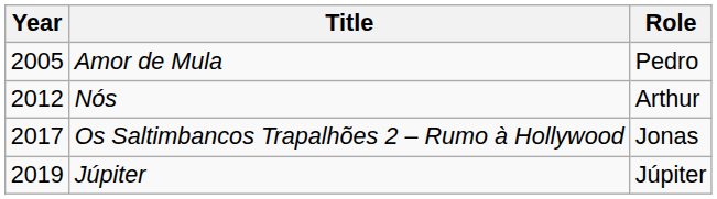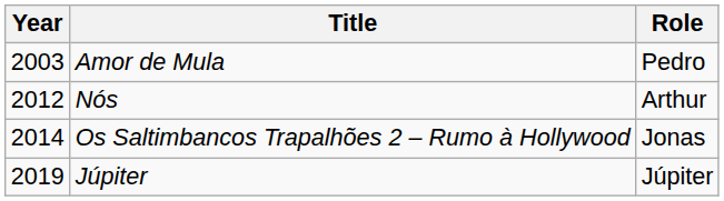Amor de Mula | Year: 2005 -> 2003
Os Saltimbancos Trapalhões 2 – Rumo à Hollywood | Year: 2017 -> 2014
